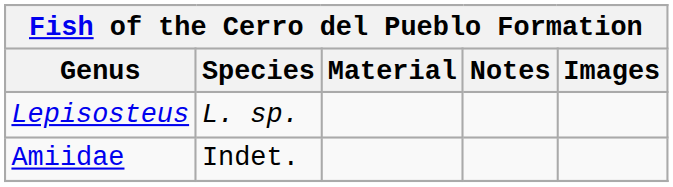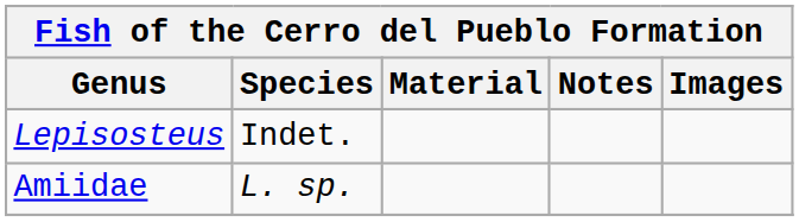Lepisosteus | Species: L. sp. -> Indet.
Amiidae | Species: Indet. -> L. sp.
